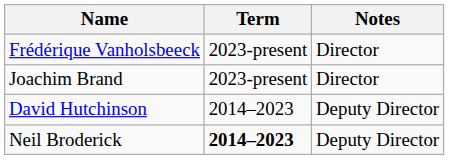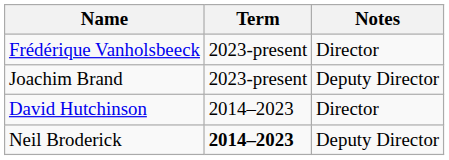Joachim Brand | Notes: Director -> Deputy Director
David Hutchinson | Notes: Deputy Director -> Director
